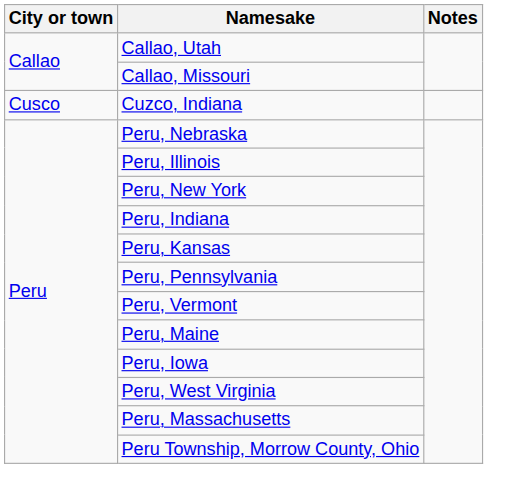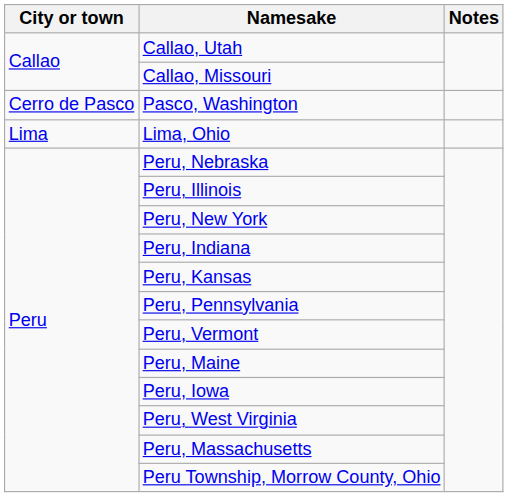+ row: Cerro de Pasco | Pasco, Washington
- row: Cusco | Cuzco, Indiana
+ row: Lima | Lima, Ohio
